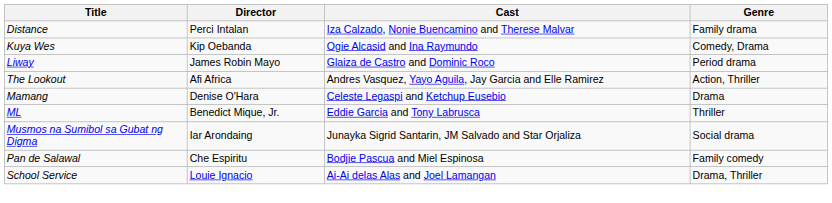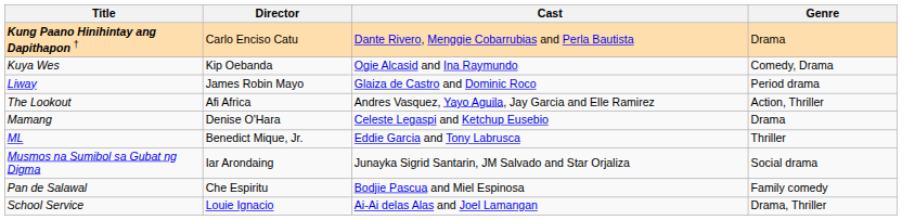- row: Distance | Perci Intalan | Iza Calzado, Nonie Buencamino and Therese Malvar | Family drama
+ row: Kung Paano Hinihintay ang Dapithapon † | Carlo Enciso Catu | Dante Rivero, Menggie Cobarrubias and Perla Bautista | Drama
